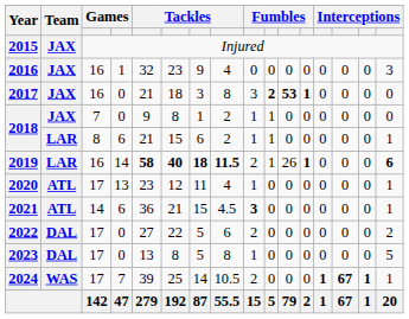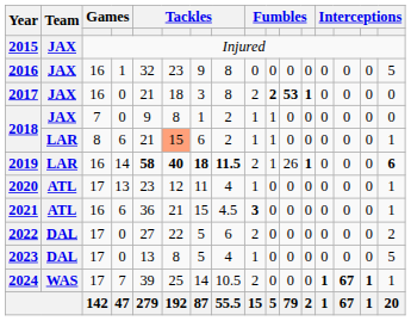2016 | column 8: 4 -> 8
2016 | column 16: 3 -> 5
2017 | column 9: 3 -> 2
2018 / 6 | column 6: no background -> lightsalmon background
2021 | column 3: 14 -> 16
2023 | column 8: 8 -> 4
